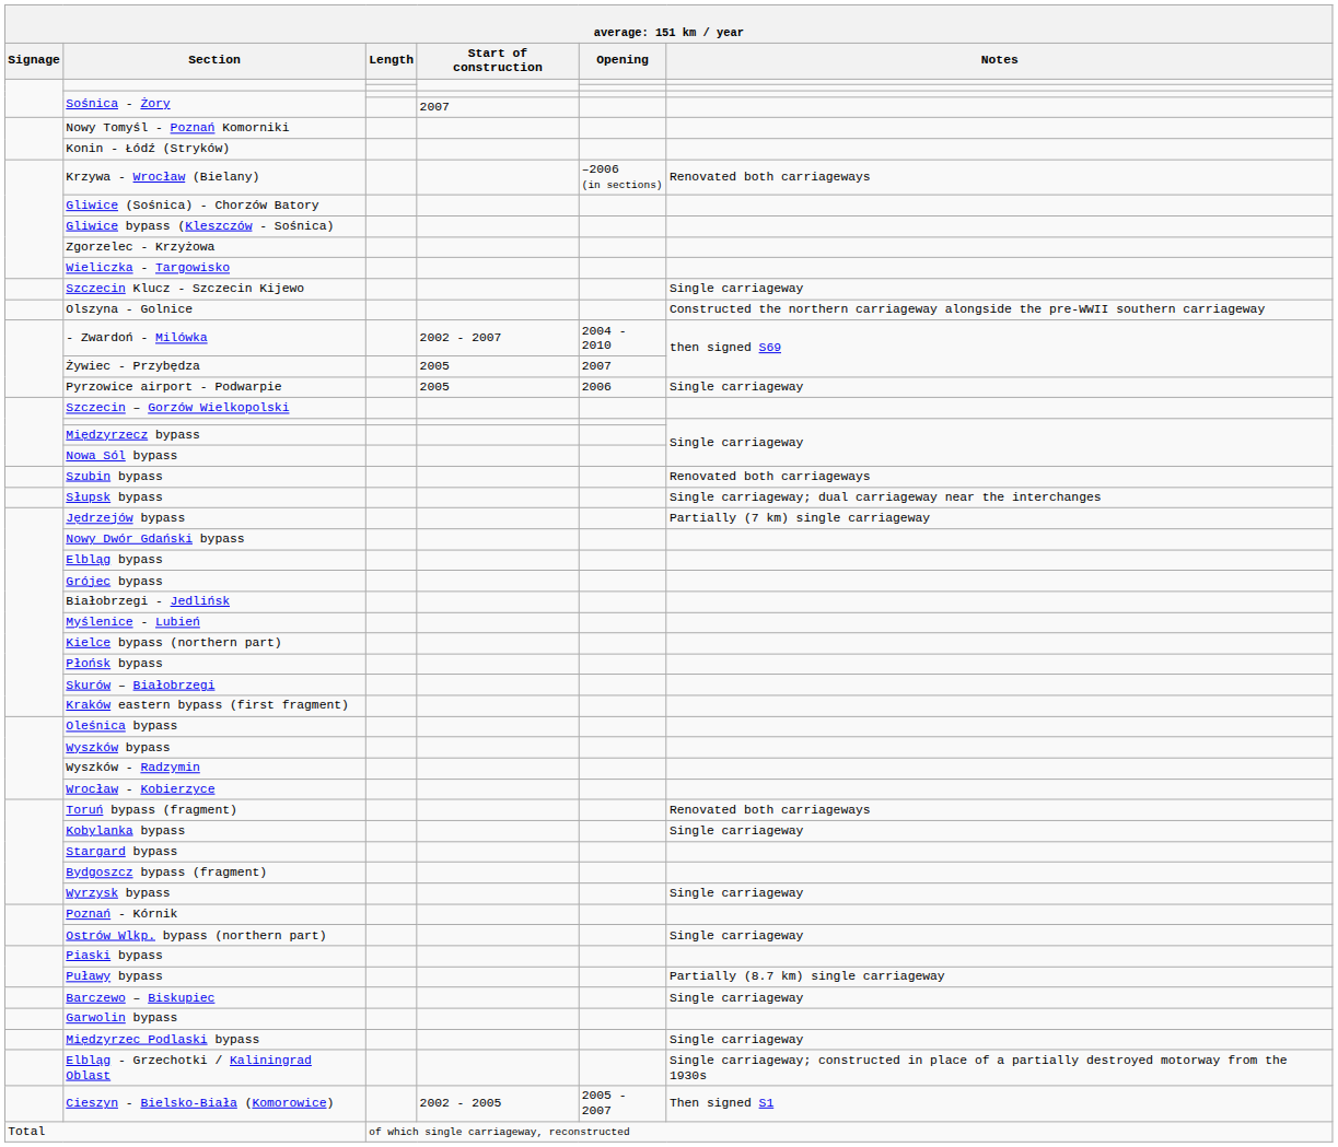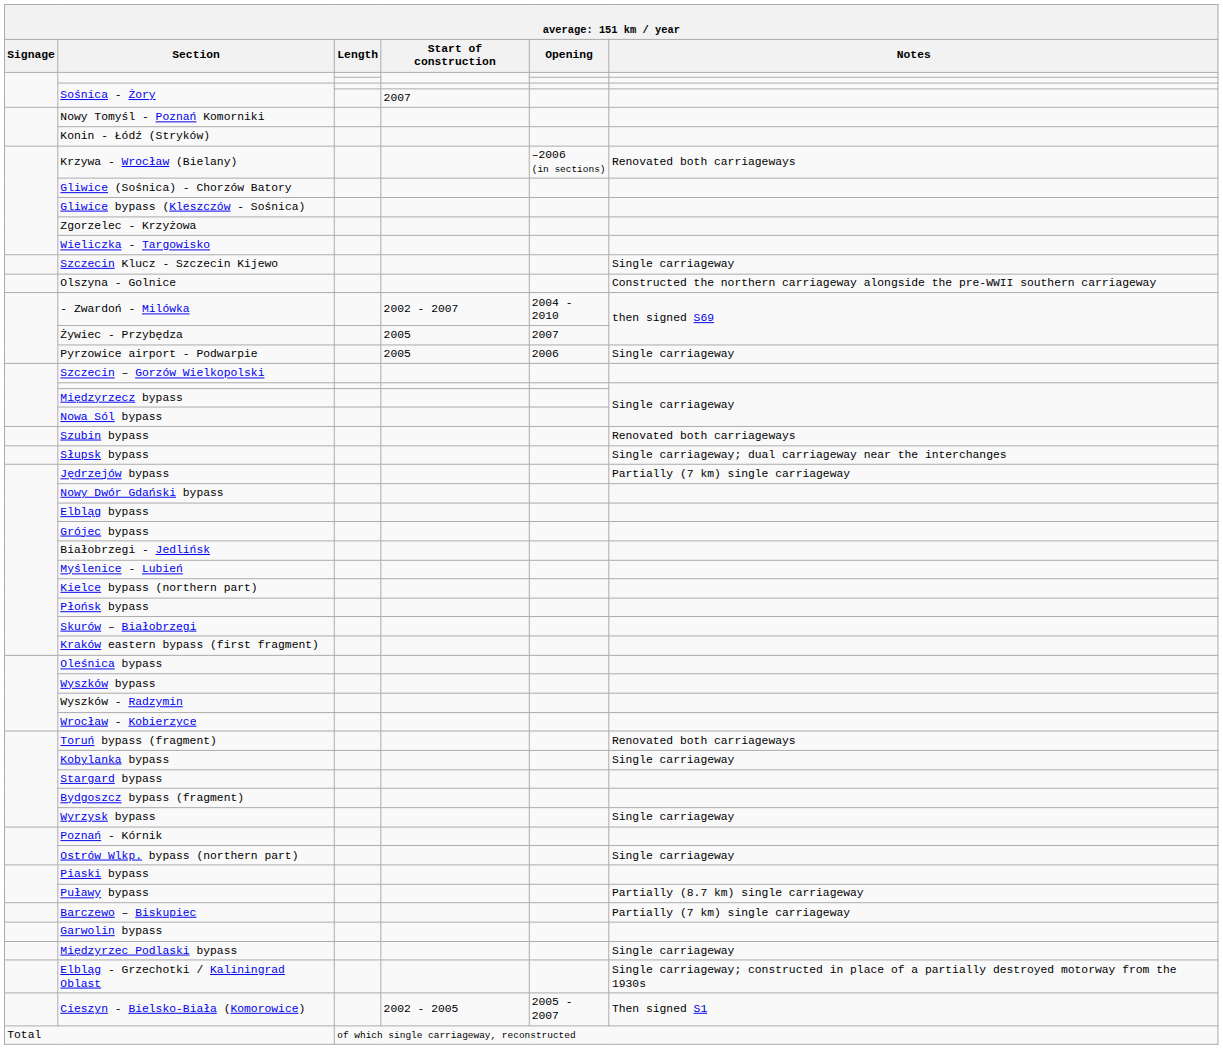Barczewo – Biskupiec | Notes: Single carriageway -> Partially (7 km) single carriageway
